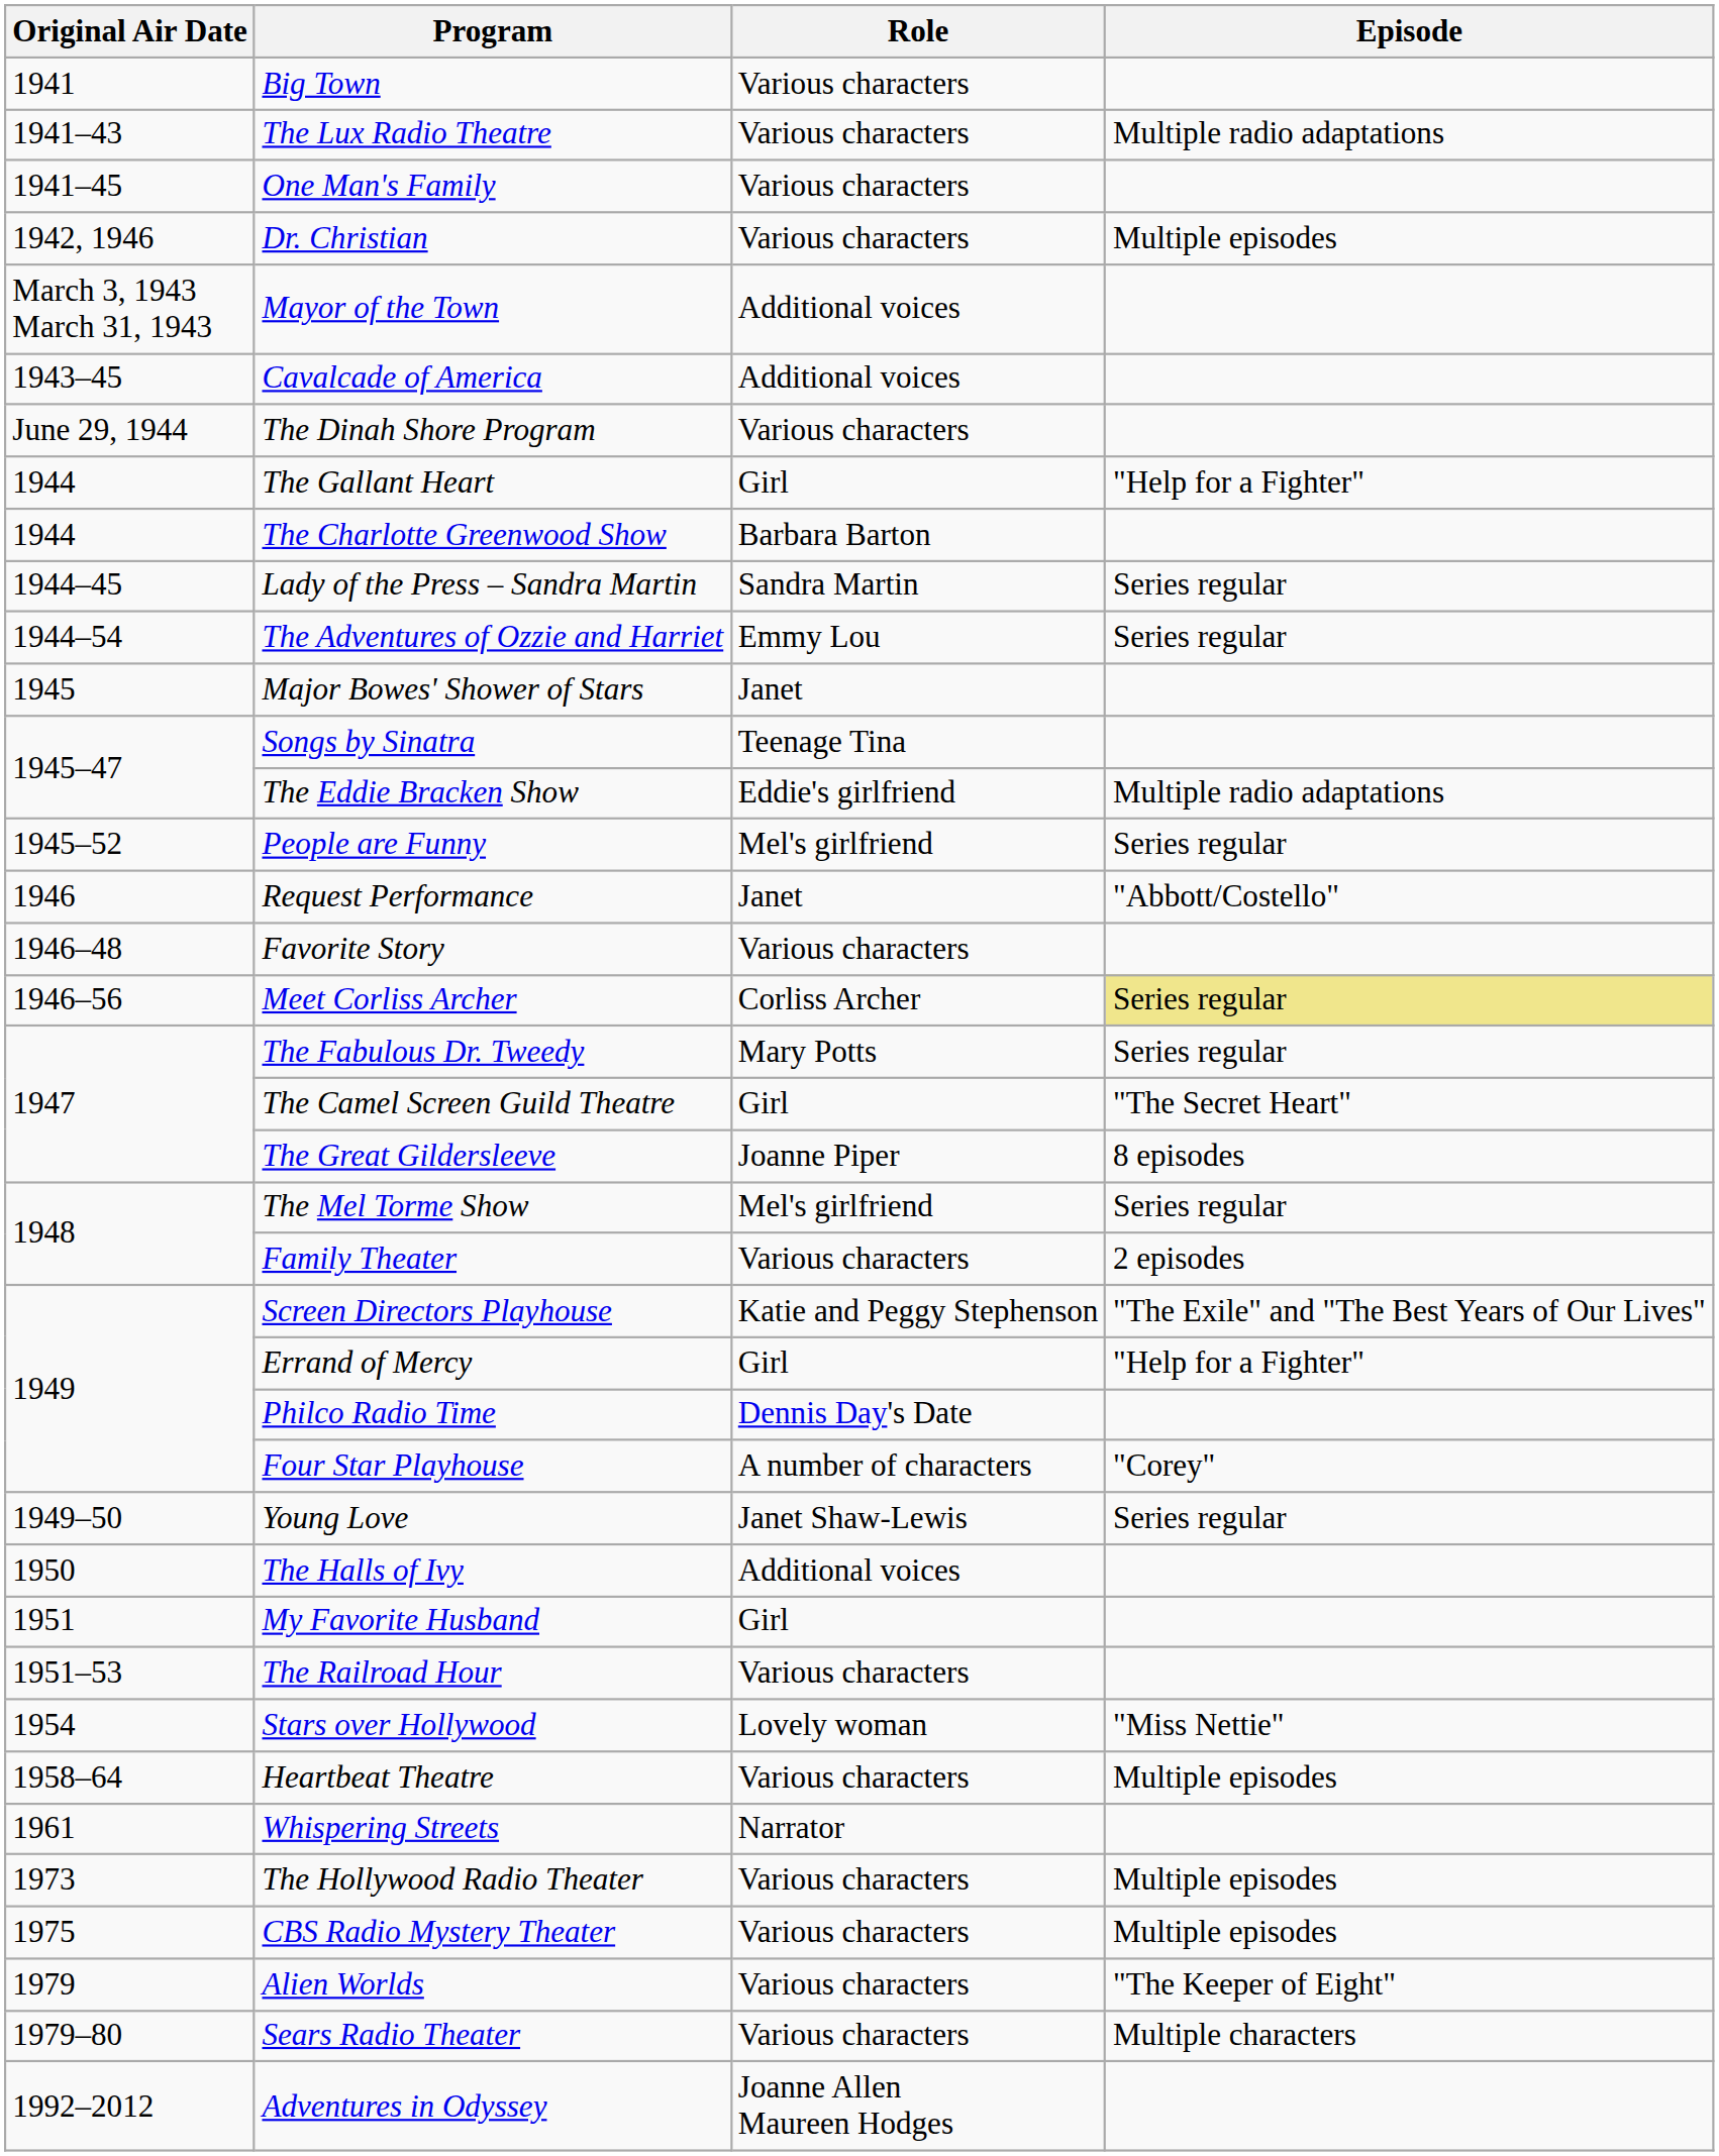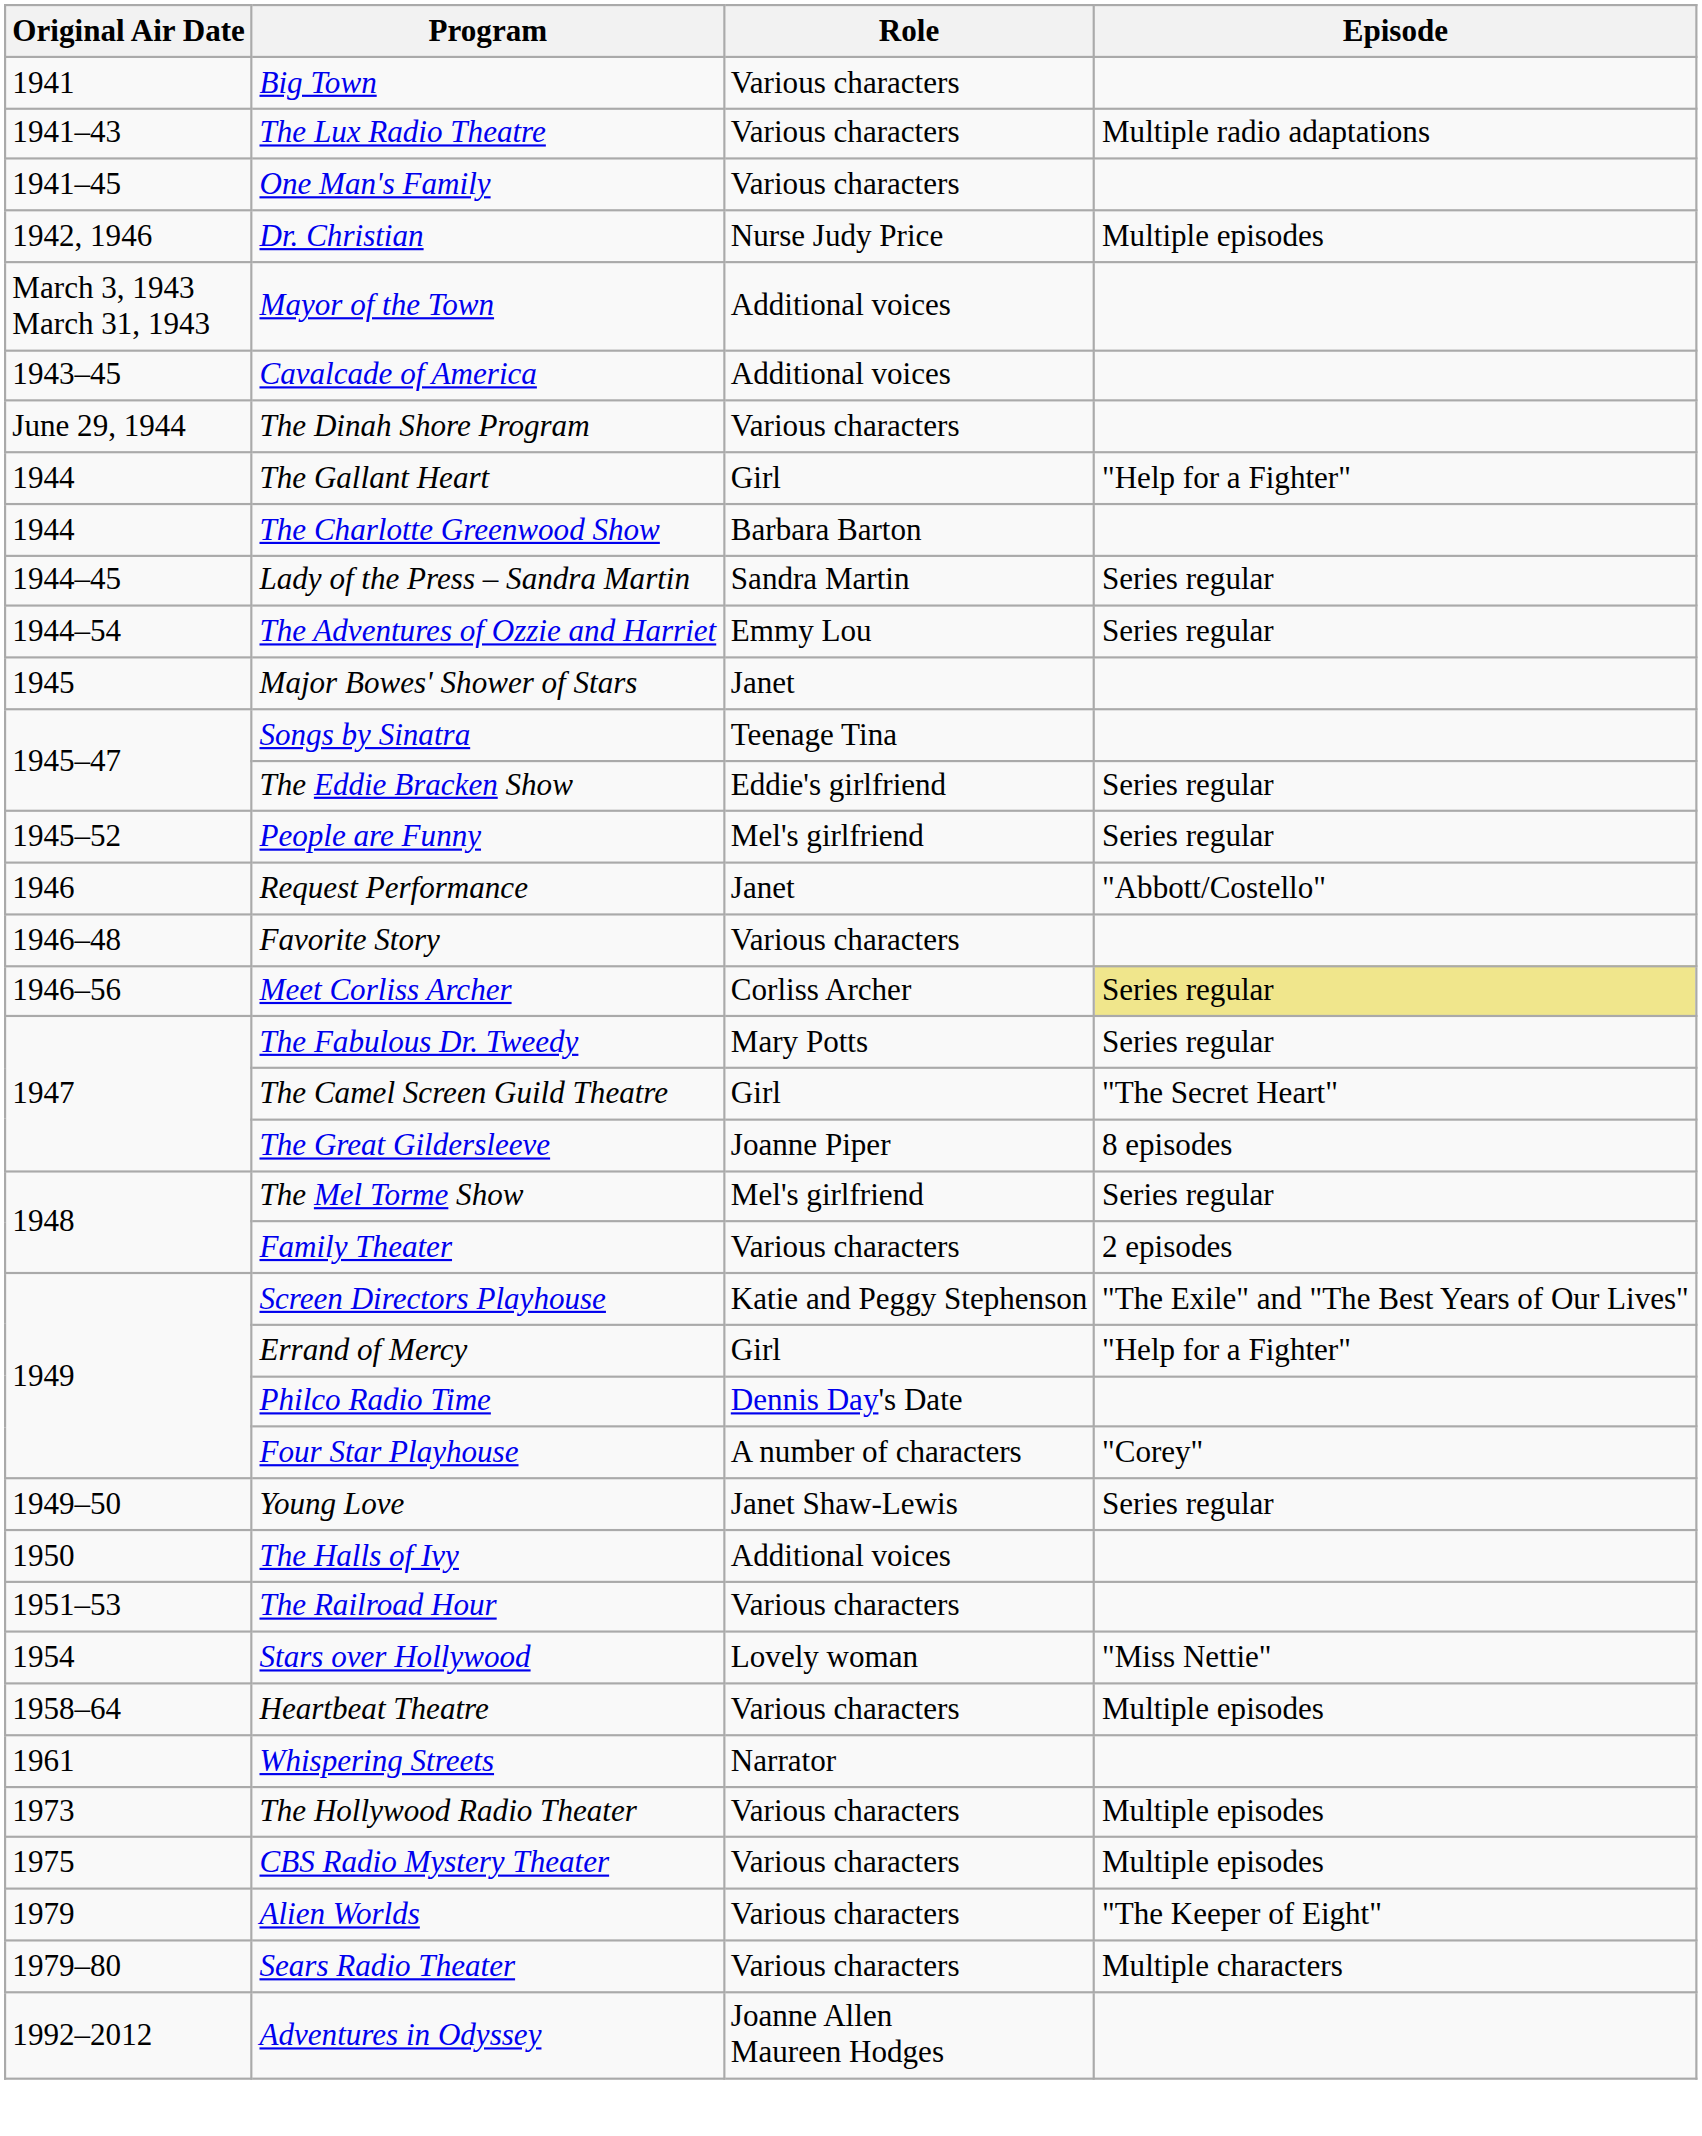Dr. Christian | Role: Various characters -> Nurse Judy Price
The Eddie Bracken Show | Episode: Multiple radio adaptations -> Series regular
- row: 1951 | My Favorite Husband | Girl
